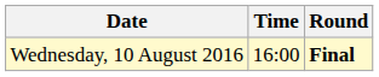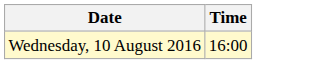- column: Round | Final
